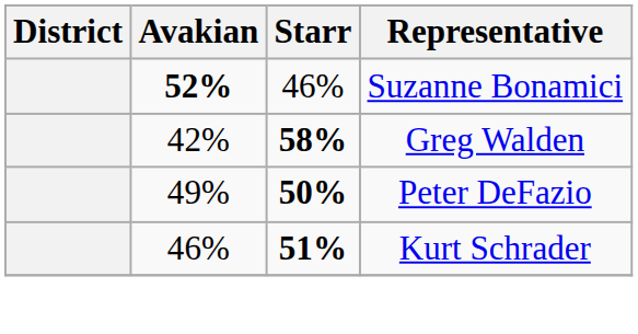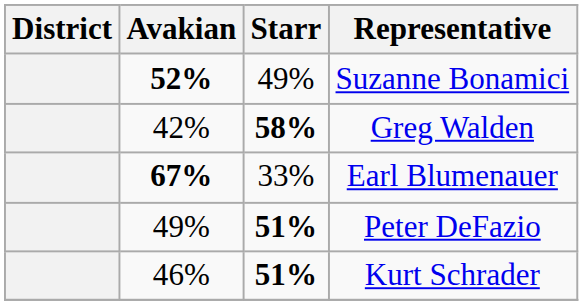Suzanne Bonamici | Starr: 46% -> 49%
+ row: 67% | 33% | Earl Blumenauer
Peter DeFazio | Starr: 50% -> 51%
